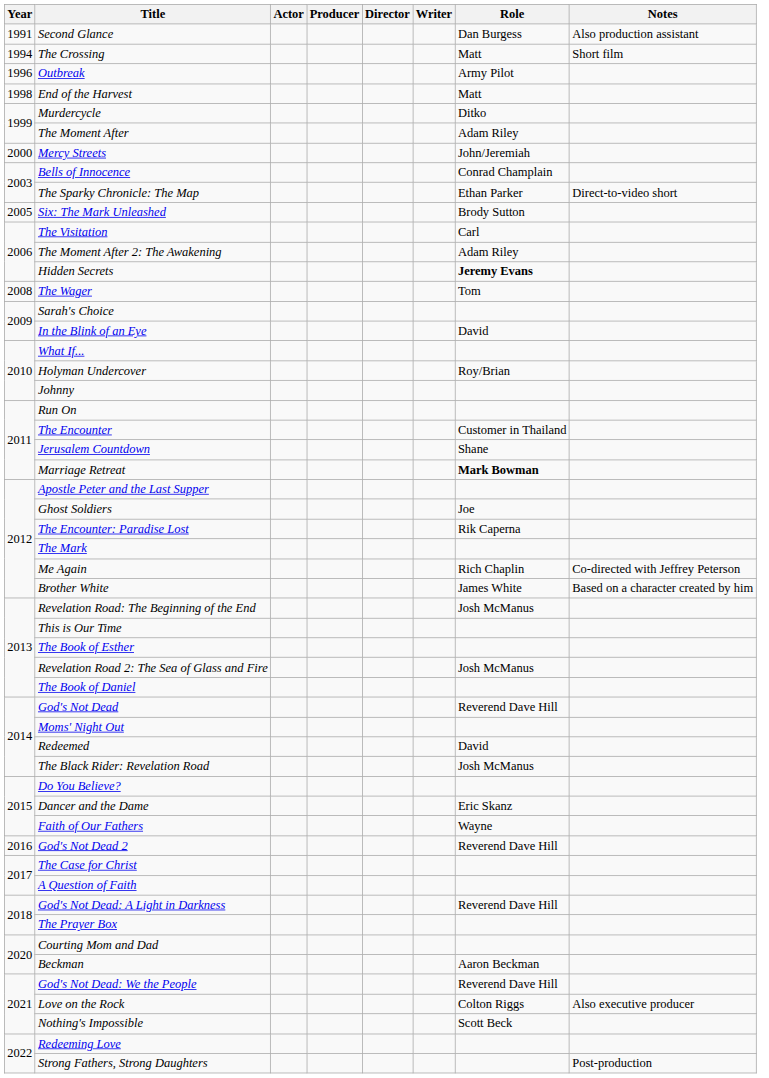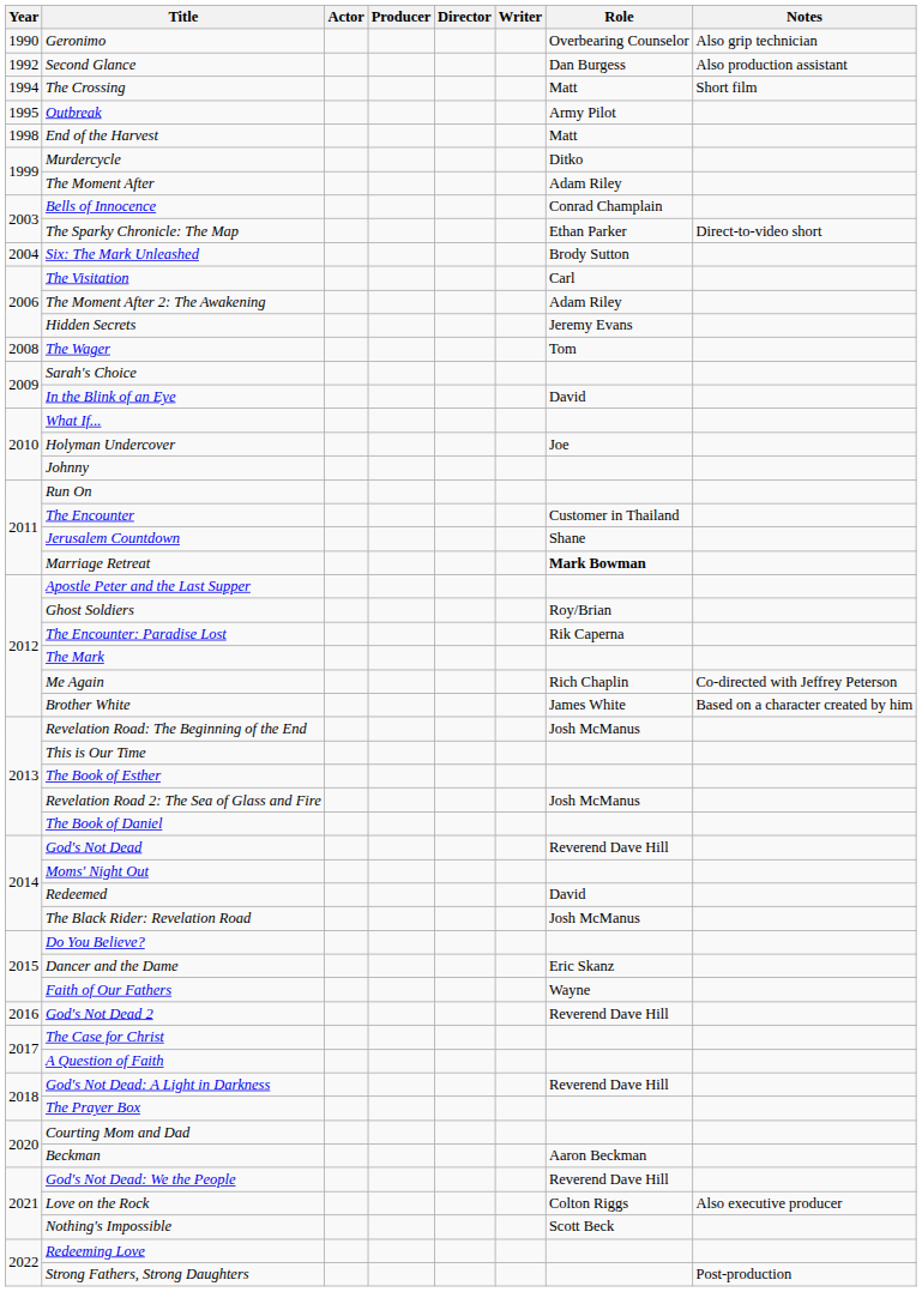+ row: 1990 | Geronimo | Overbearing Counselor | Also grip technician
Second Glance | Year: 1991 -> 1992
Outbreak | Year: 1996 -> 1995
- row: 2000 | Mercy Streets | John/Jeremiah
Six: The Mark Unleashed | Year: 2005 -> 2004
Hidden Secrets | Role: bold -> normal
Holyman Undercover | Role: Roy/Brian -> Joe
Ghost Soldiers | Role: Joe -> Roy/Brian
